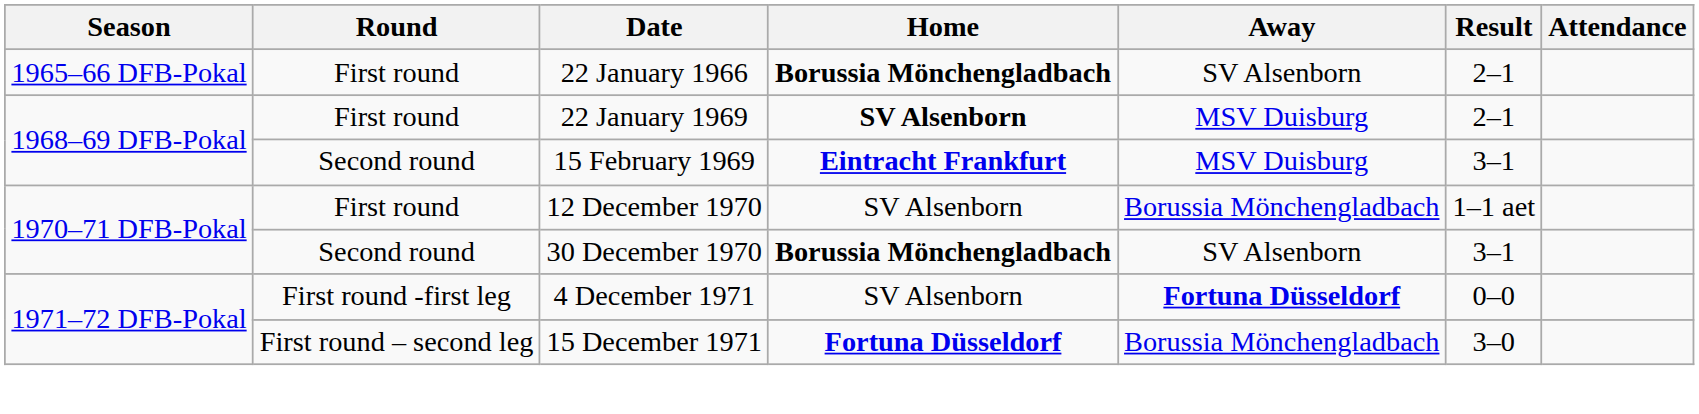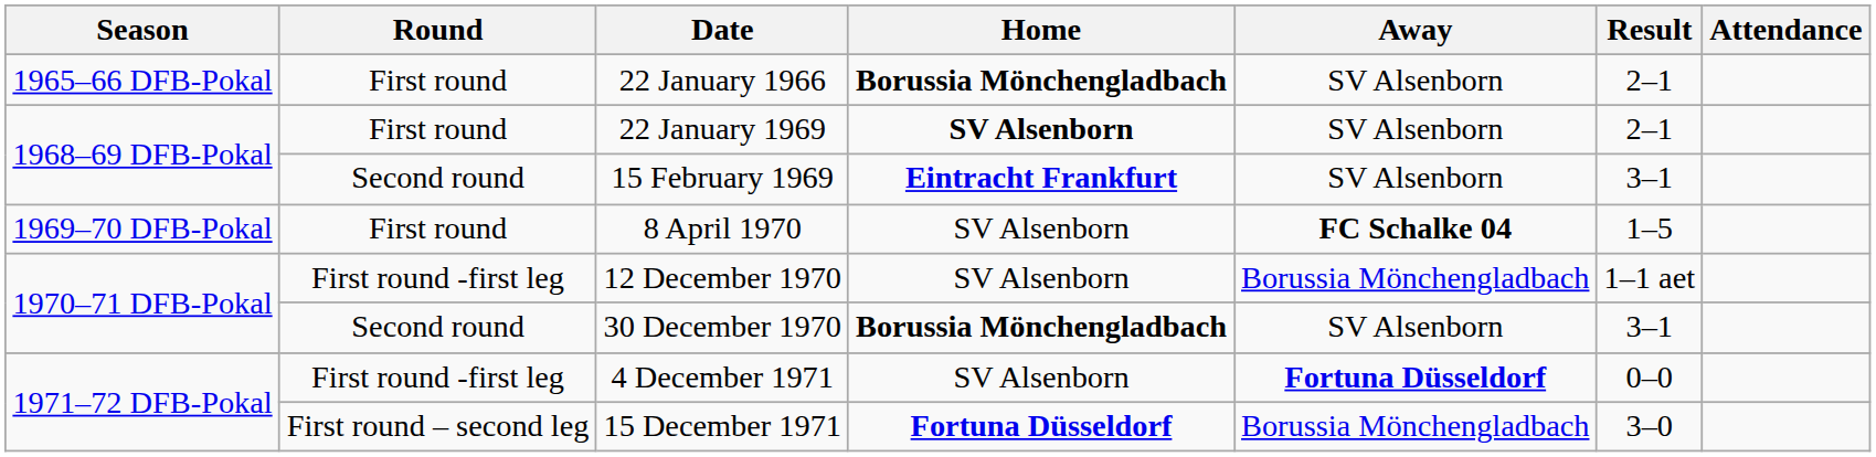22 January 1969 | Away: MSV Duisburg -> SV Alsenborn
15 February 1969 | Away: MSV Duisburg -> SV Alsenborn
+ row: 1969–70 DFB-Pokal | First round | 8 April 1970 | SV Alsenborn | FC Schalke 04 | 1–5
12 December 1970 | Round: First round -> First round -first leg
